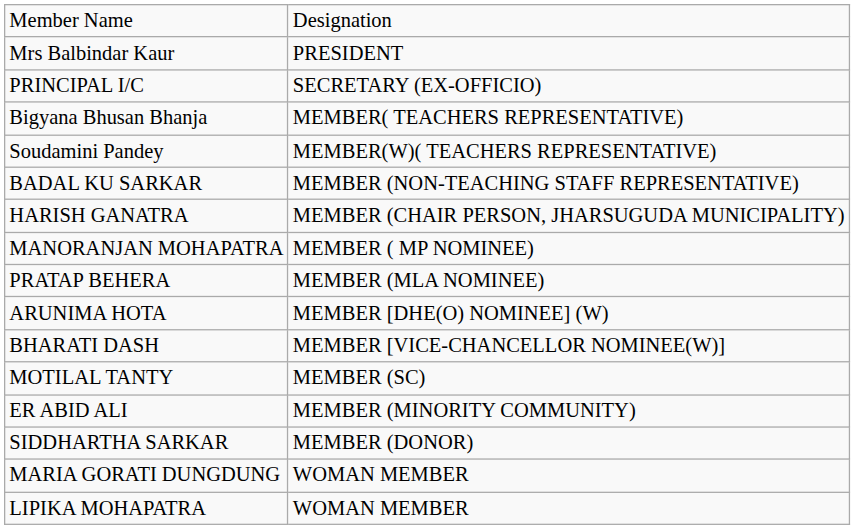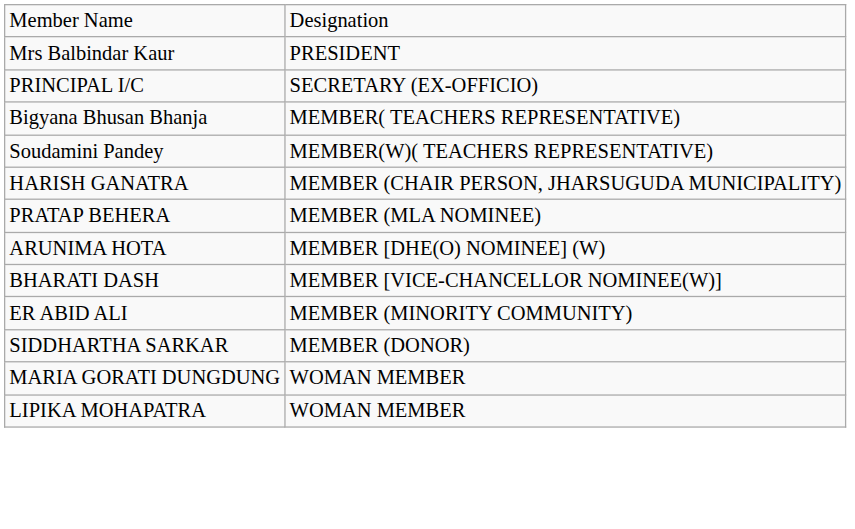- row: BADAL KU SARKAR | MEMBER (NON-TEACHING STAFF REPRESENTATIVE)
- row: MANORANJAN MOHAPATRA | MEMBER ( MP NOMINEE)
- row: MOTILAL TANTY | MEMBER (SC)
